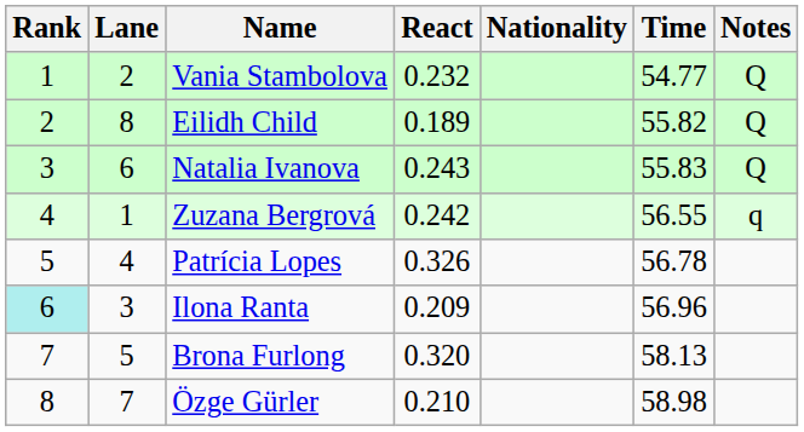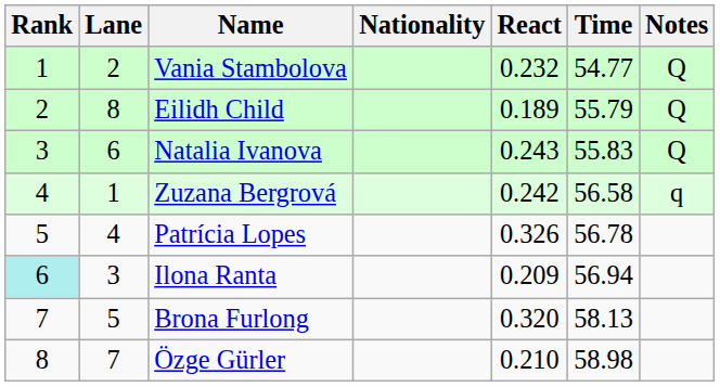columns swapped: Nationality <-> React
Eilidh Child | Time: 55.82 -> 55.79
Zuzana Bergrová | Time: 56.55 -> 56.58
Ilona Ranta | Time: 56.96 -> 56.94
